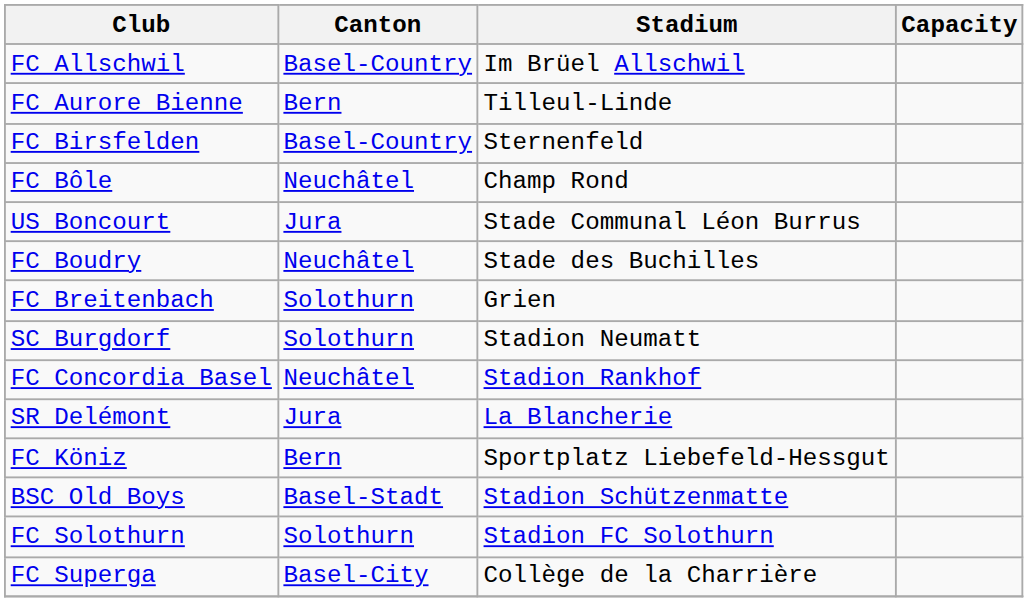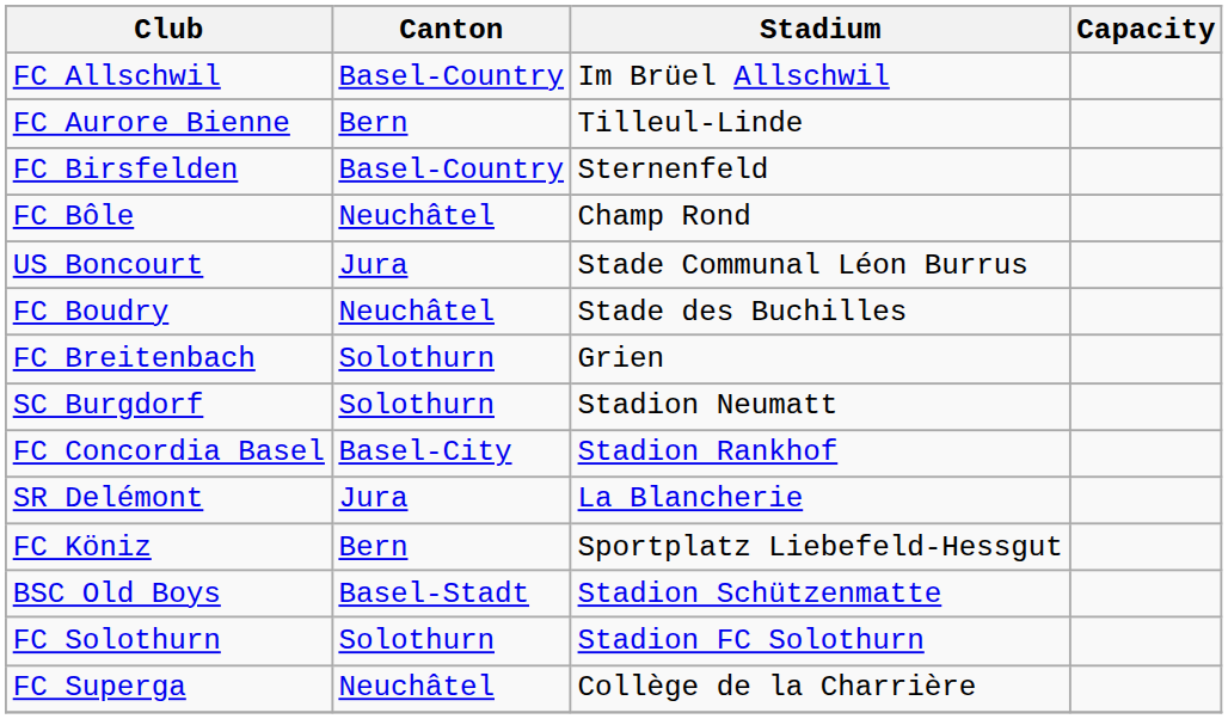FC Concordia Basel | Canton: Neuchâtel -> Basel-City
FC Superga | Canton: Basel-City -> Neuchâtel
